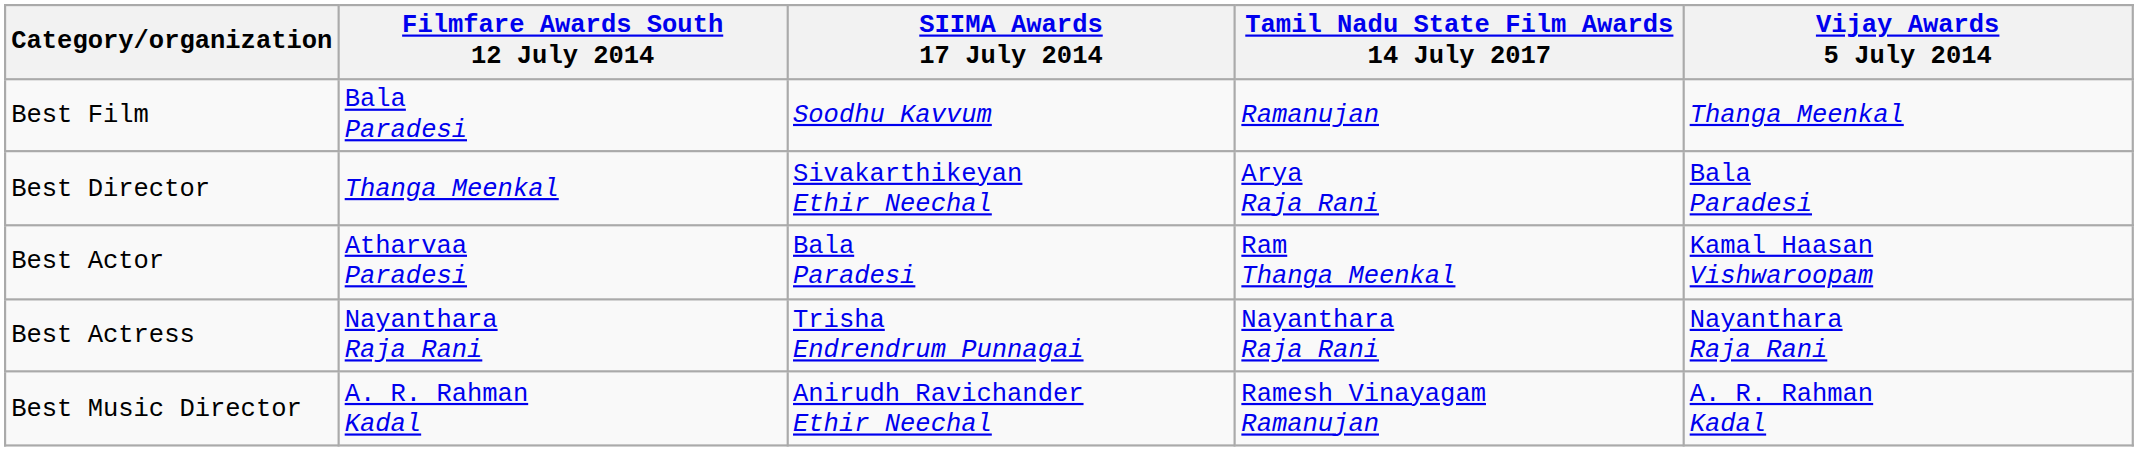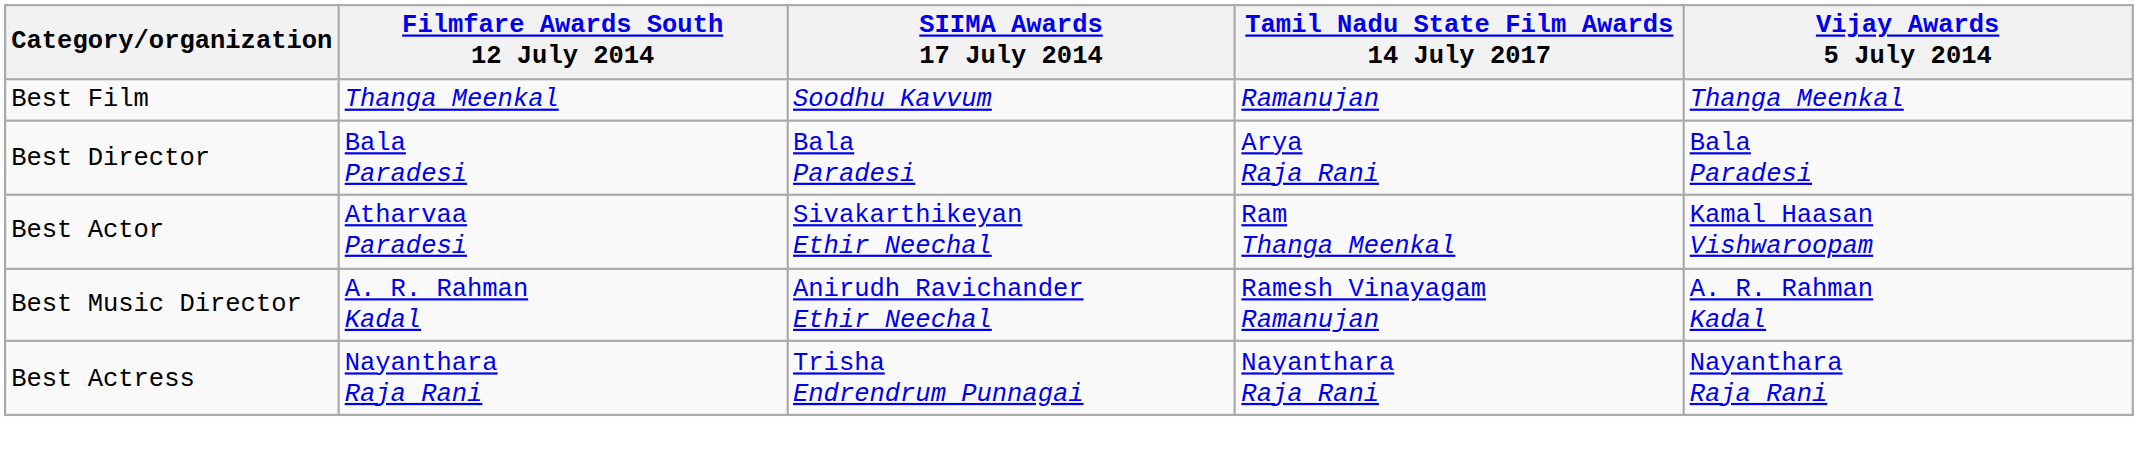Best Film | Filmfare Awards South 12 July 2014: Bala Paradesi -> Thanga Meenkal
Best Director | Filmfare Awards South 12 July 2014: Thanga Meenkal -> Bala Paradesi
Best Director | SIIMA Awards 17 July 2014: Sivakarthikeyan Ethir Neechal -> Bala Paradesi
Best Actor | SIIMA Awards 17 July 2014: Bala Paradesi -> Sivakarthikeyan Ethir Neechal
rows swapped: Best Actress <-> Best Music Director
